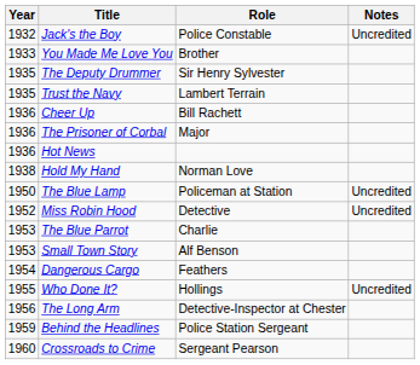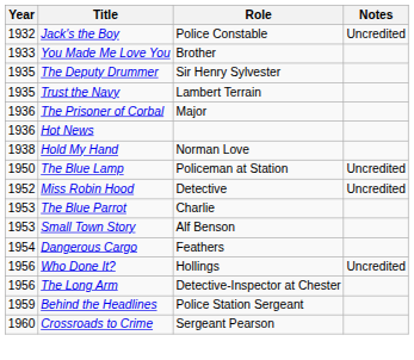- row: 1936 | Cheer Up | Bill Rachett
Who Done It? | Year: 1955 -> 1956
